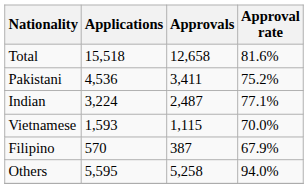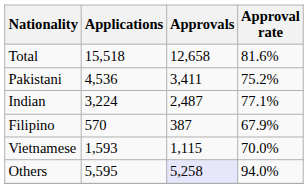rows swapped: Vietnamese <-> Filipino
Others | Approvals: no background -> lavender background
